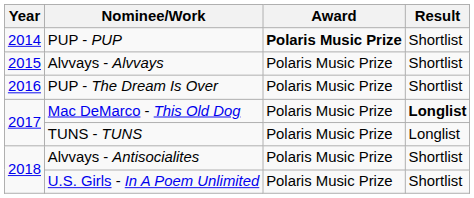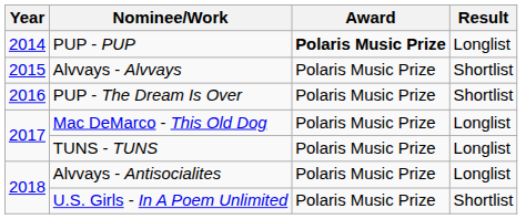PUP - PUP | Result: Shortlist -> Longlist
Mac DeMarco - This Old Dog | Result: bold -> normal
Alvvays - Antisocialites | Result: Shortlist -> Longlist
